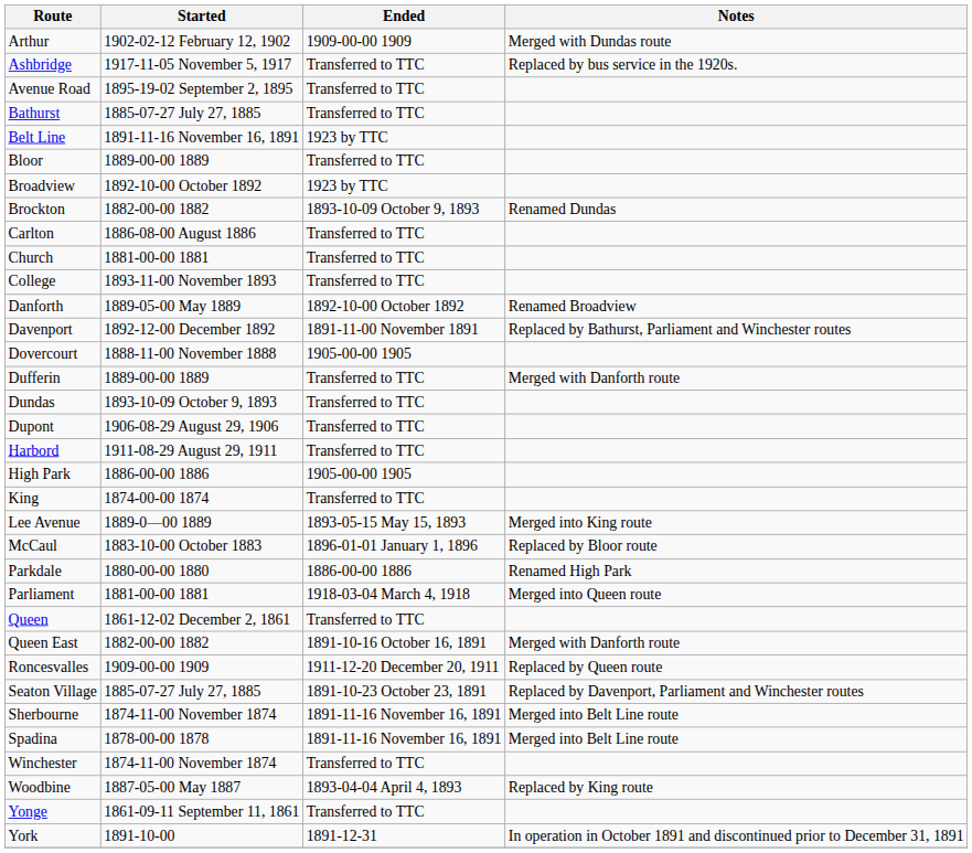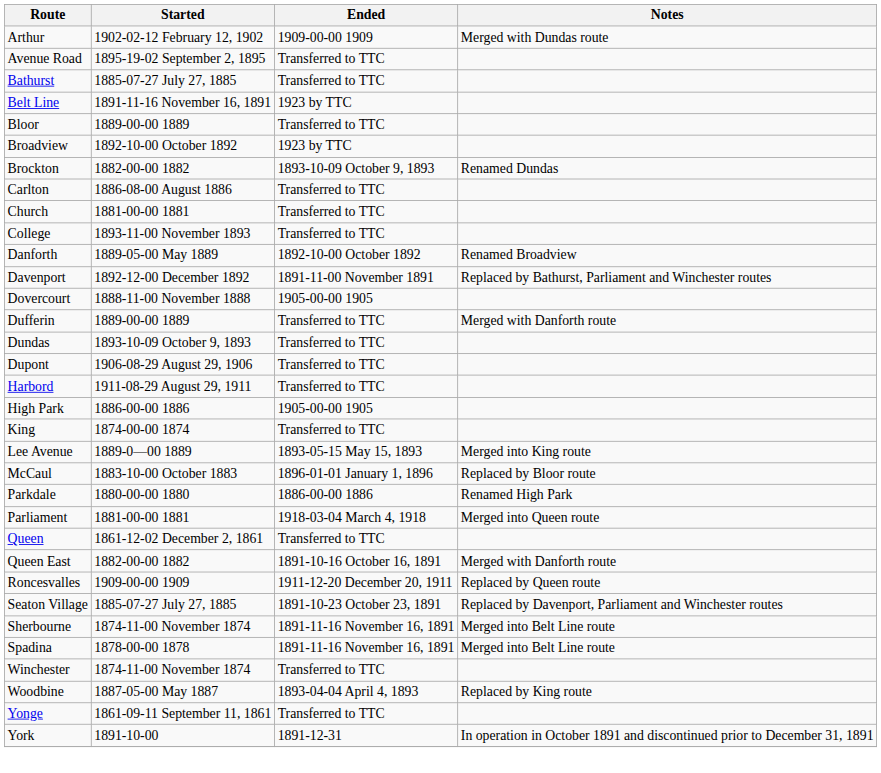- row: Ashbridge | 1917-11-05 November 5, 1917 | Transferred to TTC | Replaced by bus service in the 1920s.
